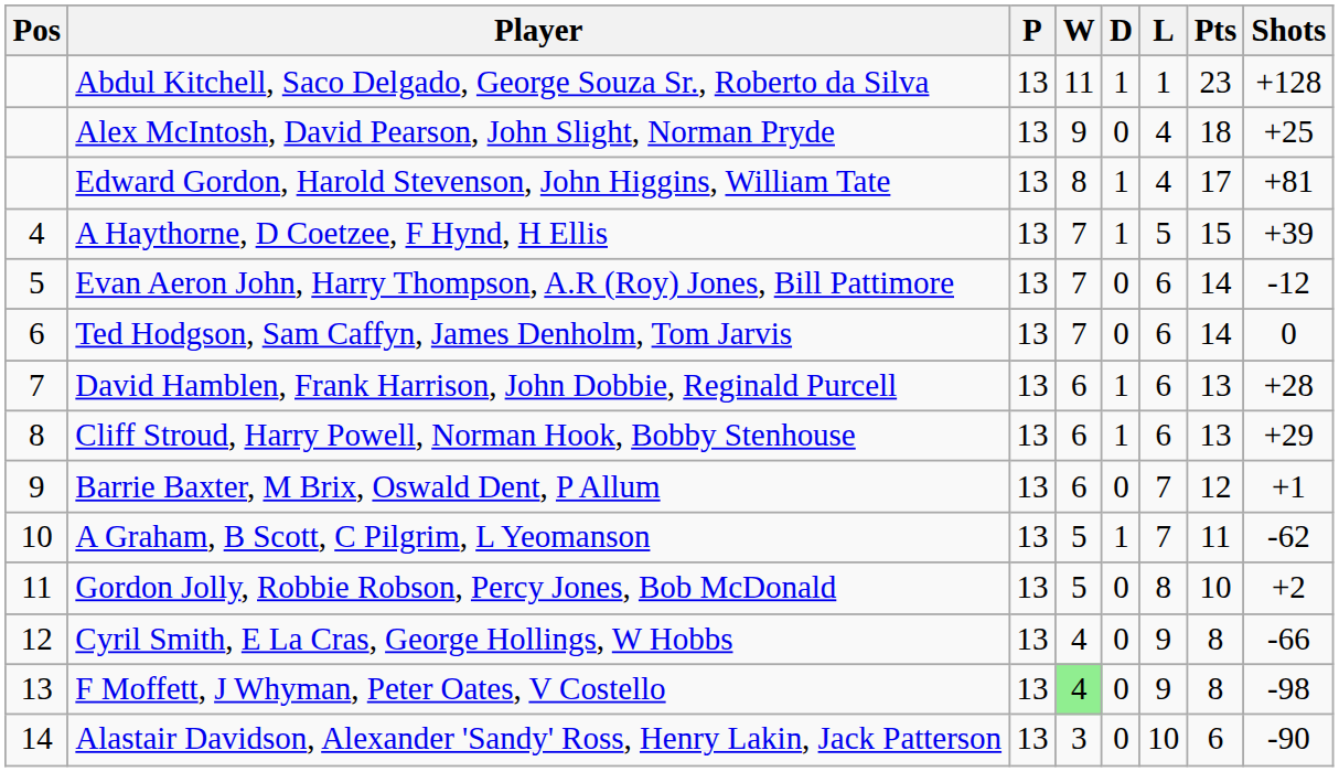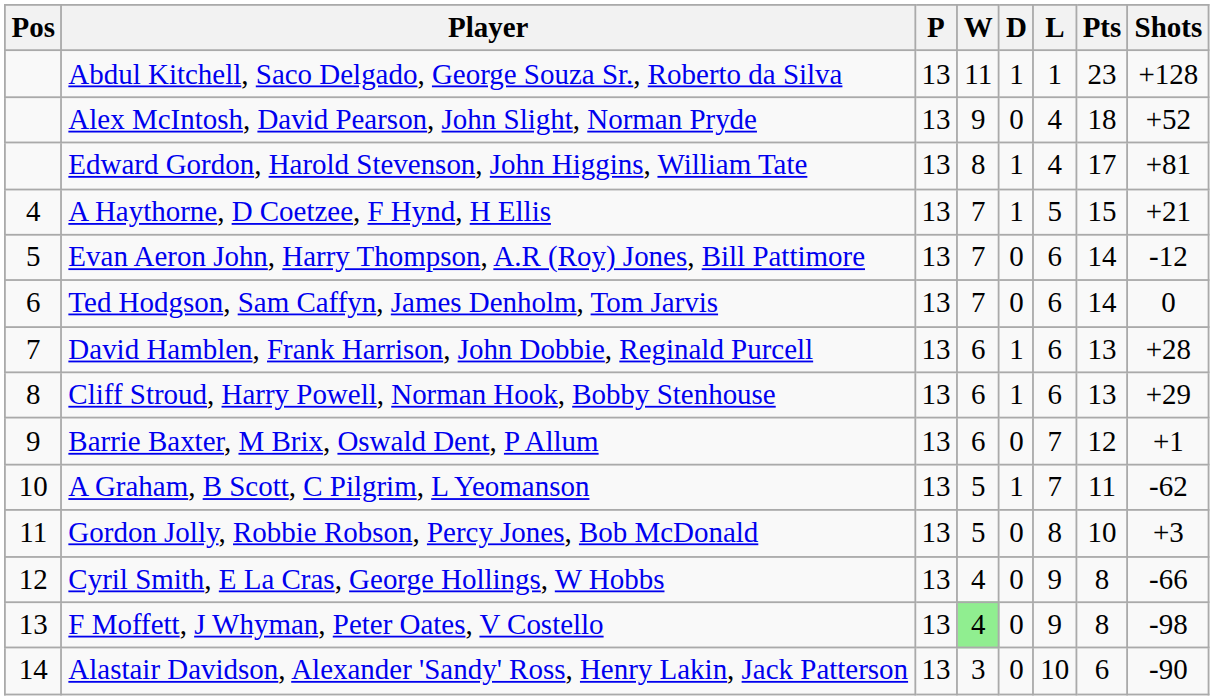Alex McIntosh, David Pearson, John Slight, Norman Pryde | Shots: +25 -> +52
A Haythorne, D Coetzee, F Hynd, H Ellis | Shots: +39 -> +21
Gordon Jolly, Robbie Robson, Percy Jones, Bob McDonald | Shots: +2 -> +3
